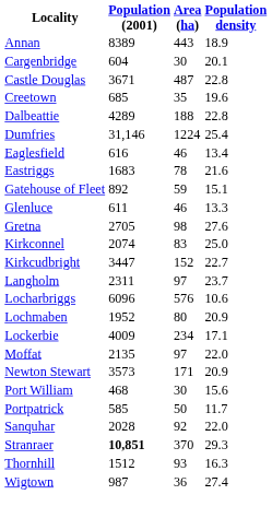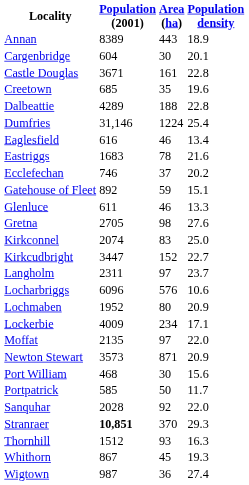Castle Douglas | Area (ha): 487 -> 161
+ row: Ecclefechan | 746 | 37 | 20.2
Newton Stewart | Area (ha): 171 -> 871
+ row: Whithorn | 867 | 45 | 19.3
